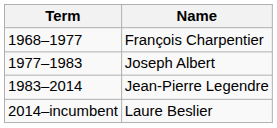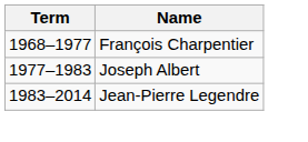- row: 2014–incumbent | Laure Beslier
